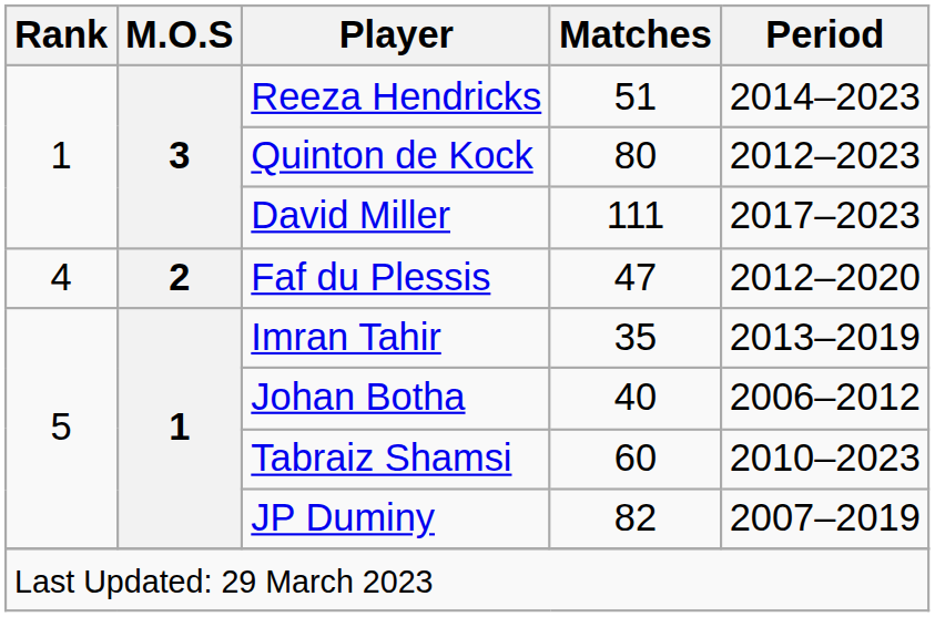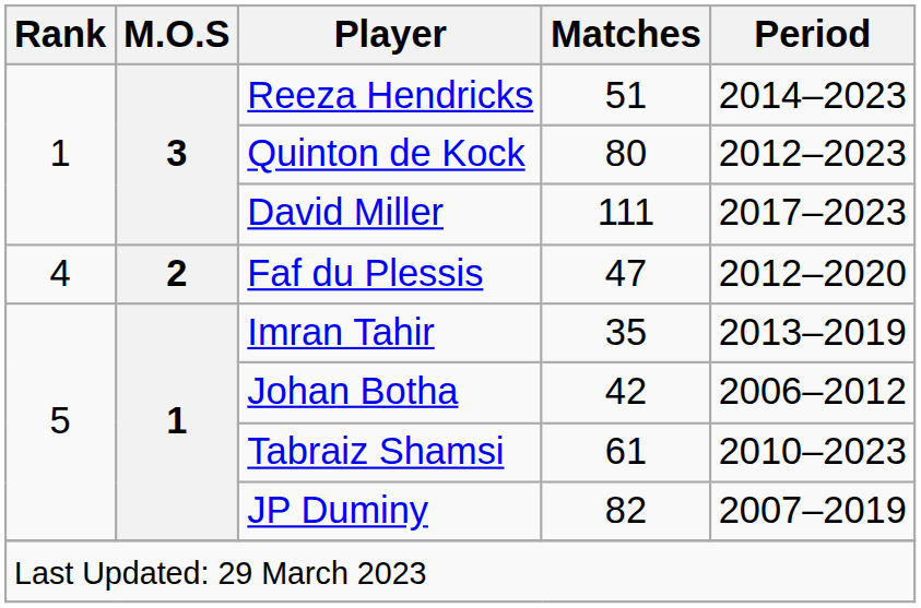Johan Botha | Matches: 40 -> 42
Tabraiz Shamsi | Matches: 60 -> 61
